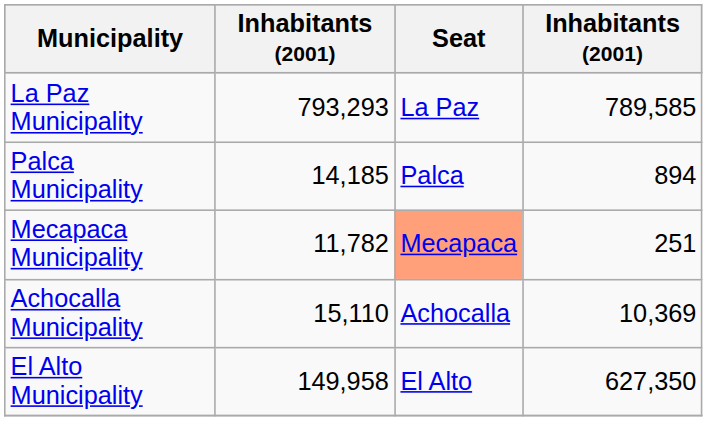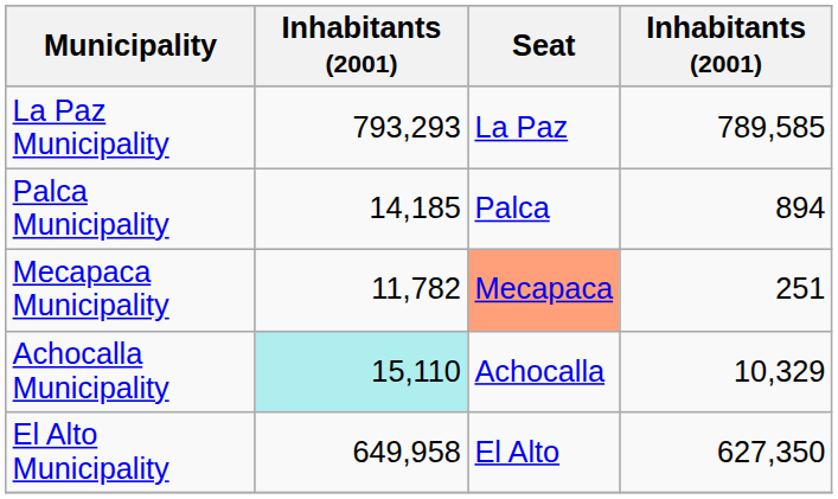Achocalla Municipality | column 2: no background -> paleturquoise background
Achocalla Municipality | column 4: 10,369 -> 10,329
El Alto Municipality | column 2: 149,958 -> 649,958
